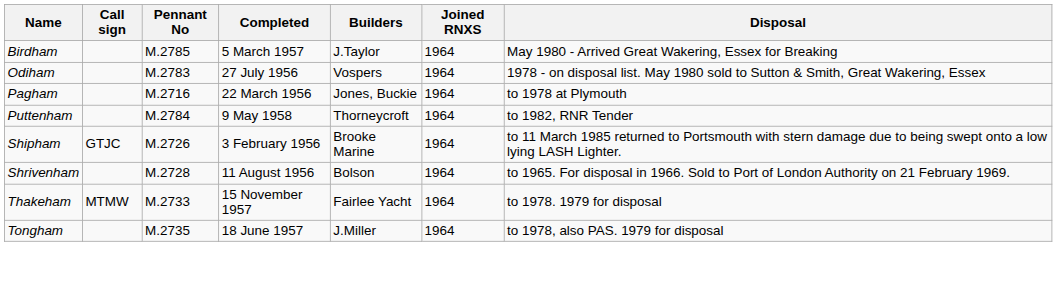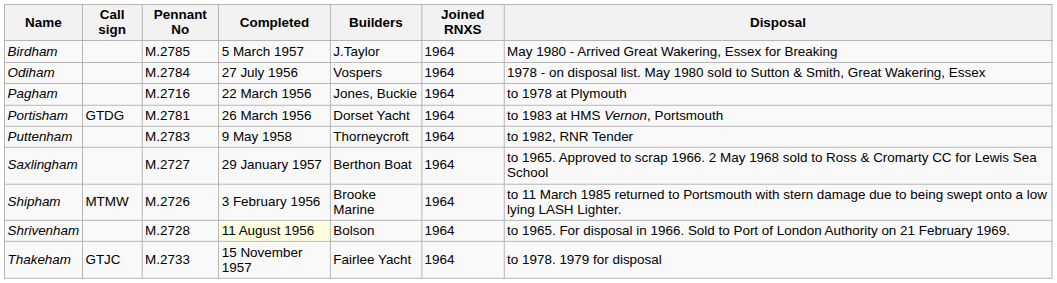Odiham | Pennant No: M.2783 -> M.2784
+ row: Portisham | GTDG | M.2781 | 26 March 1956 | Dorset Yacht | 1964 | to 1983 at HMS Vernon, Portsmouth
Puttenham | Pennant No: M.2784 -> M.2783
+ row: Saxlingham | M.2727 | 29 January 1957 | Berthon Boat | 1964 | to 1965. Approved to scrap 1966. 2 May 1968 sold to Ross & Cromarty CC for Lewis Sea School
Shipham | Call sign: GTJC -> MTMW
Shrivenham | Completed: no background -> lightyellow background
Thakeham | Call sign: MTMW -> GTJC
- row: Tongham | M.2735 | 18 June 1957 | J.Miller | 1964 | to 1978, also PAS. 1979 for disposal
